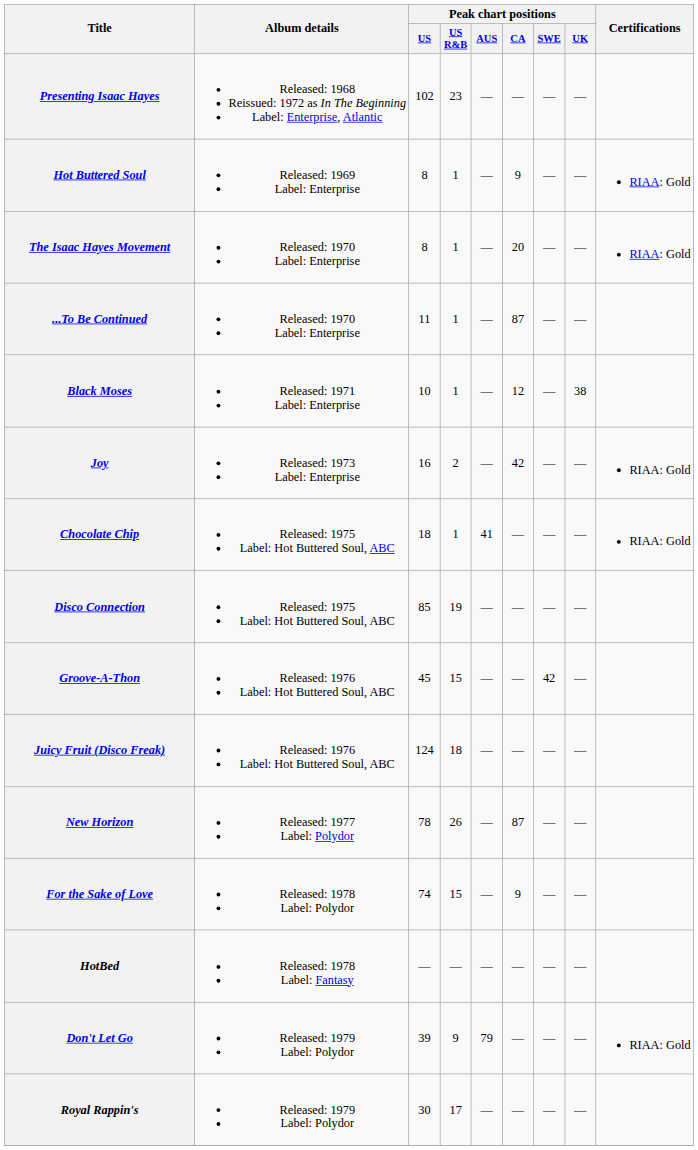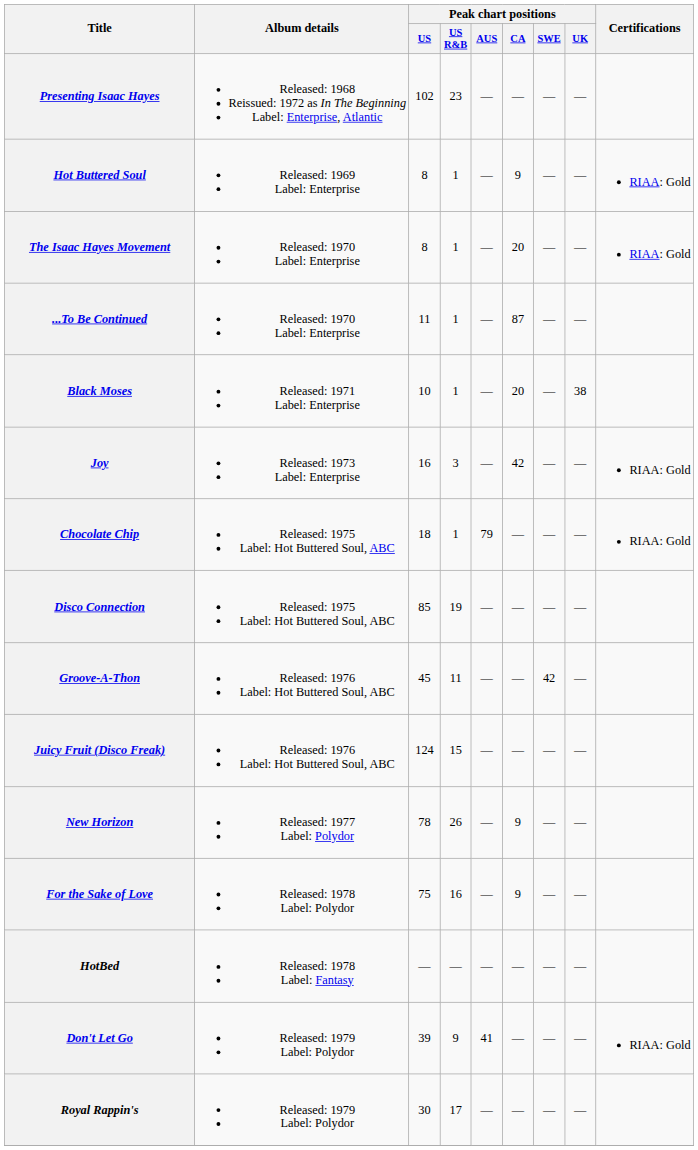Black Moses | Peak chart positions / CA: 12 -> 20
Joy | Peak chart positions / US R&B: 2 -> 3
Chocolate Chip | Peak chart positions / AUS: 41 -> 79
Groove-A-Thon | Peak chart positions / US R&B: 15 -> 11
Juicy Fruit (Disco Freak) | Peak chart positions / US R&B: 18 -> 15
New Horizon | Peak chart positions / CA: 87 -> 9
For the Sake of Love | Peak chart positions / US: 74 -> 75
For the Sake of Love | Peak chart positions / US R&B: 15 -> 16
Don't Let Go | Peak chart positions / AUS: 79 -> 41
